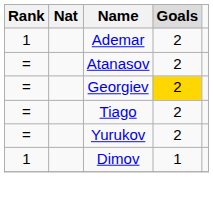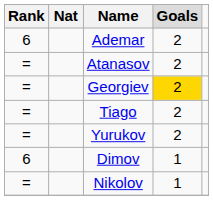Ademar | Rank: 1 -> 6
Dimov | Rank: 1 -> 6
+ row: = | Nikolov | 1
